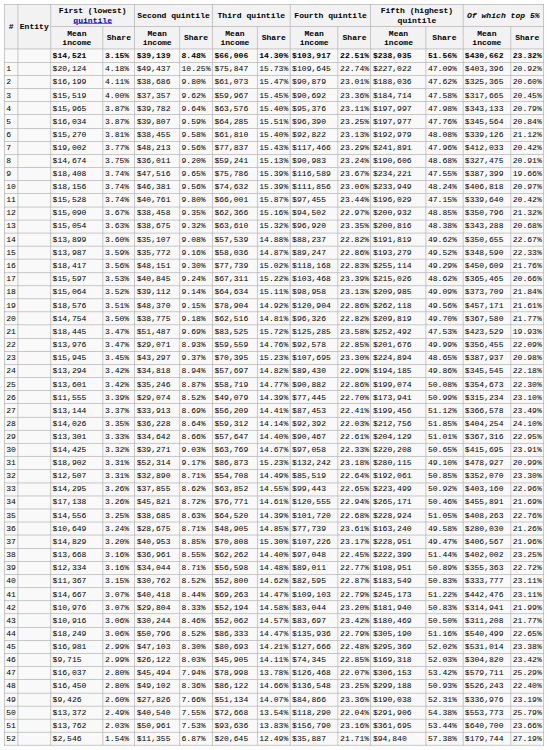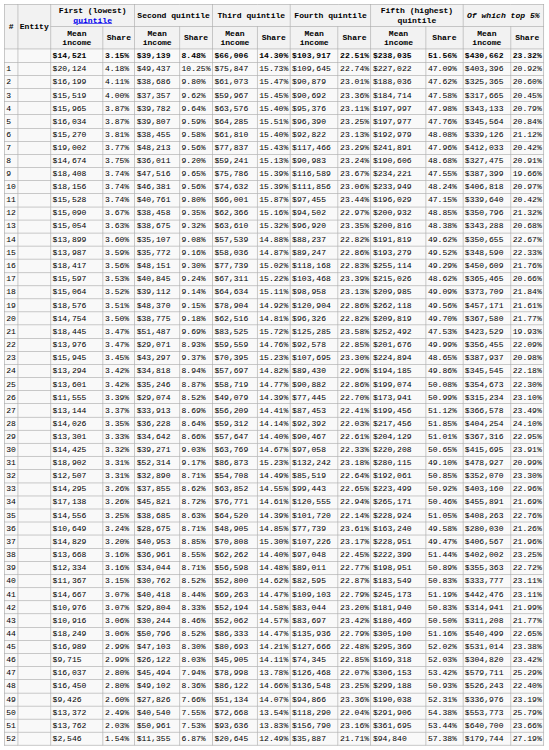24 | Fourth quintile / Share: 22.99% -> 22.96%
28 | Fifth (highest) quintile / Mean income: $212,756 -> $217,456
35 | Fourth quintile / Share: 22.68% -> 22.14%
41 | Fifth (highest) quintile / Share: 51.22% -> 51.19%
45 | First (lowest) quintile / Mean income: $16,981 -> $16,989
49 | Fourth quintile / Mean income: $84,866 -> $94,866
